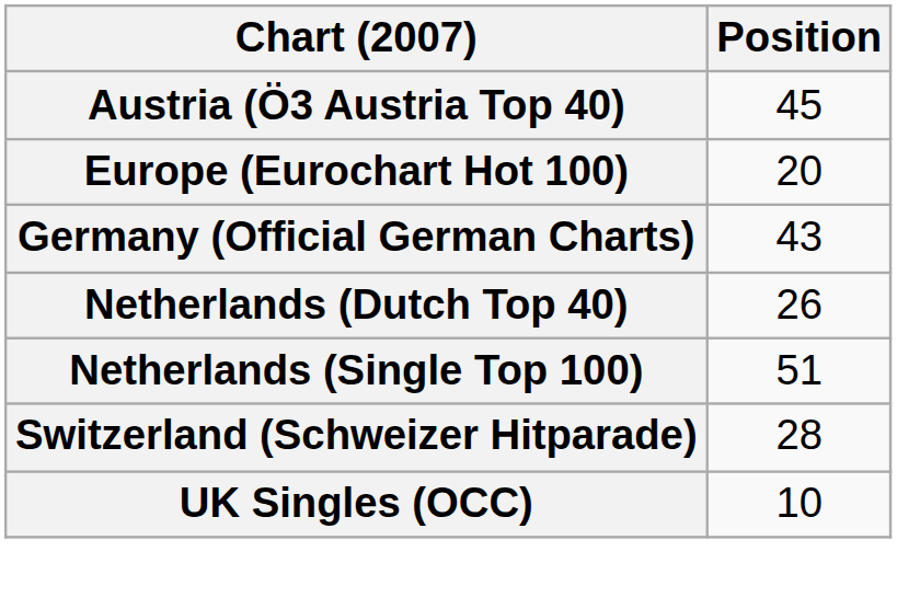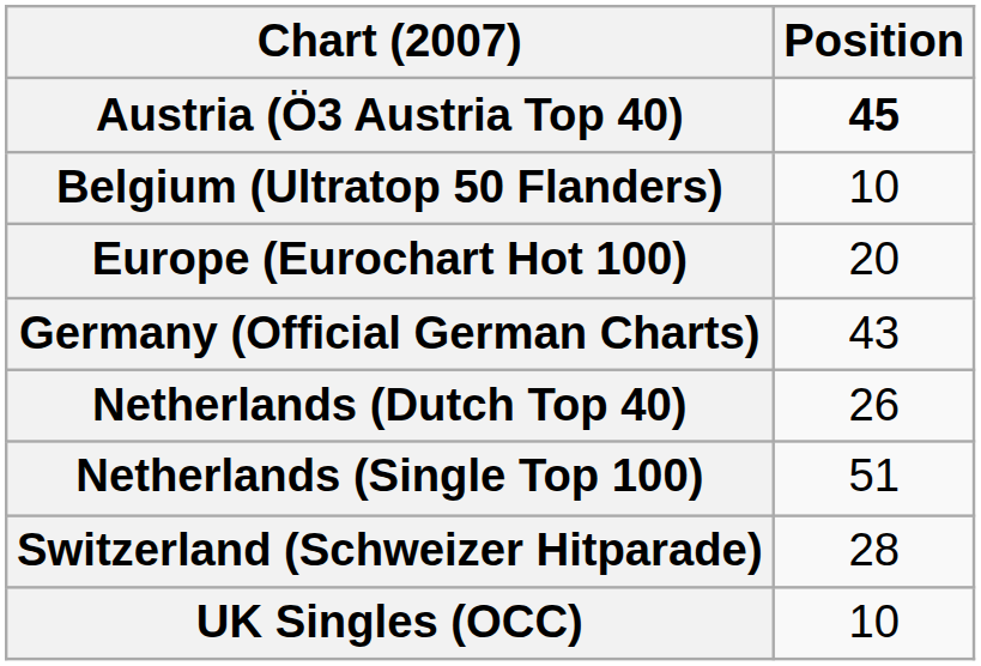Austria (Ö3 Austria Top 40) | Position: normal -> bold
+ row: Belgium (Ultratop 50 Flanders) | 10
